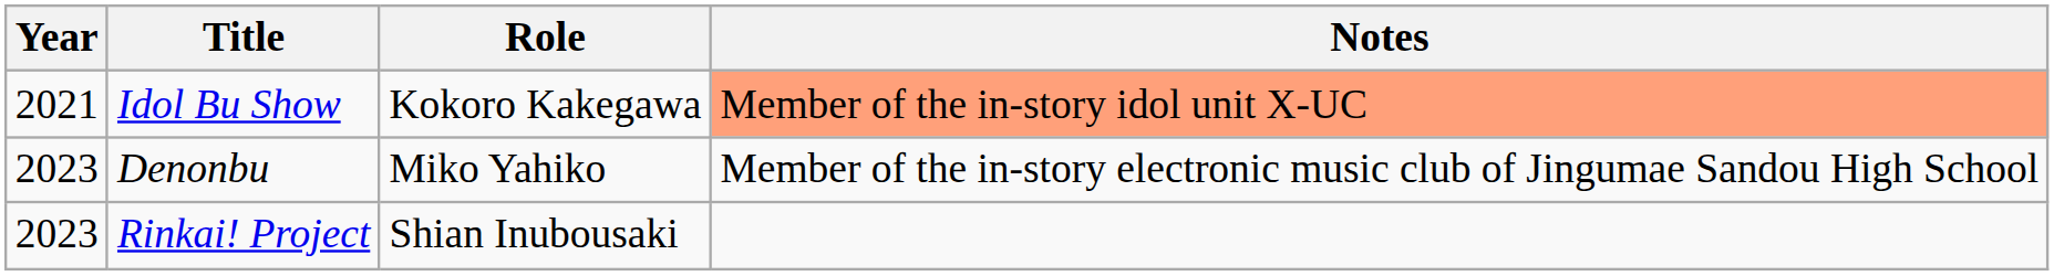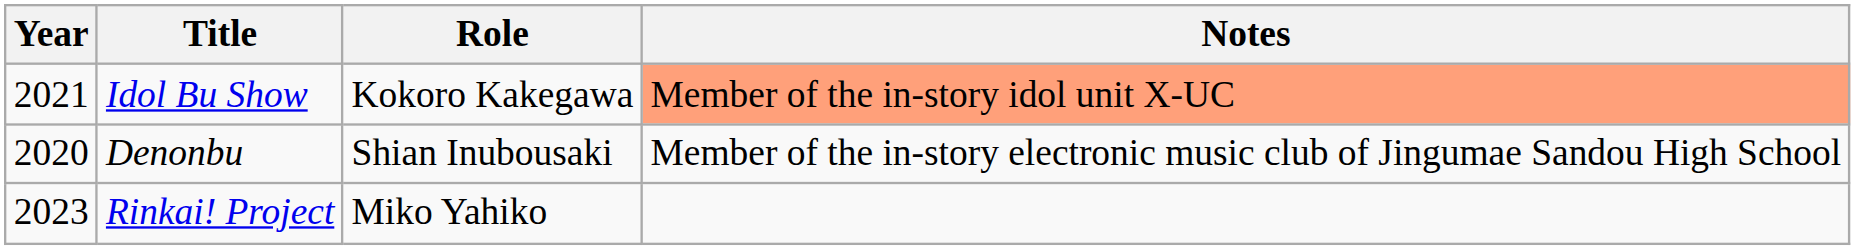Denonbu | Year: 2023 -> 2020
Denonbu | Role: Miko Yahiko -> Shian Inubousaki
Rinkai! Project | Role: Shian Inubousaki -> Miko Yahiko
